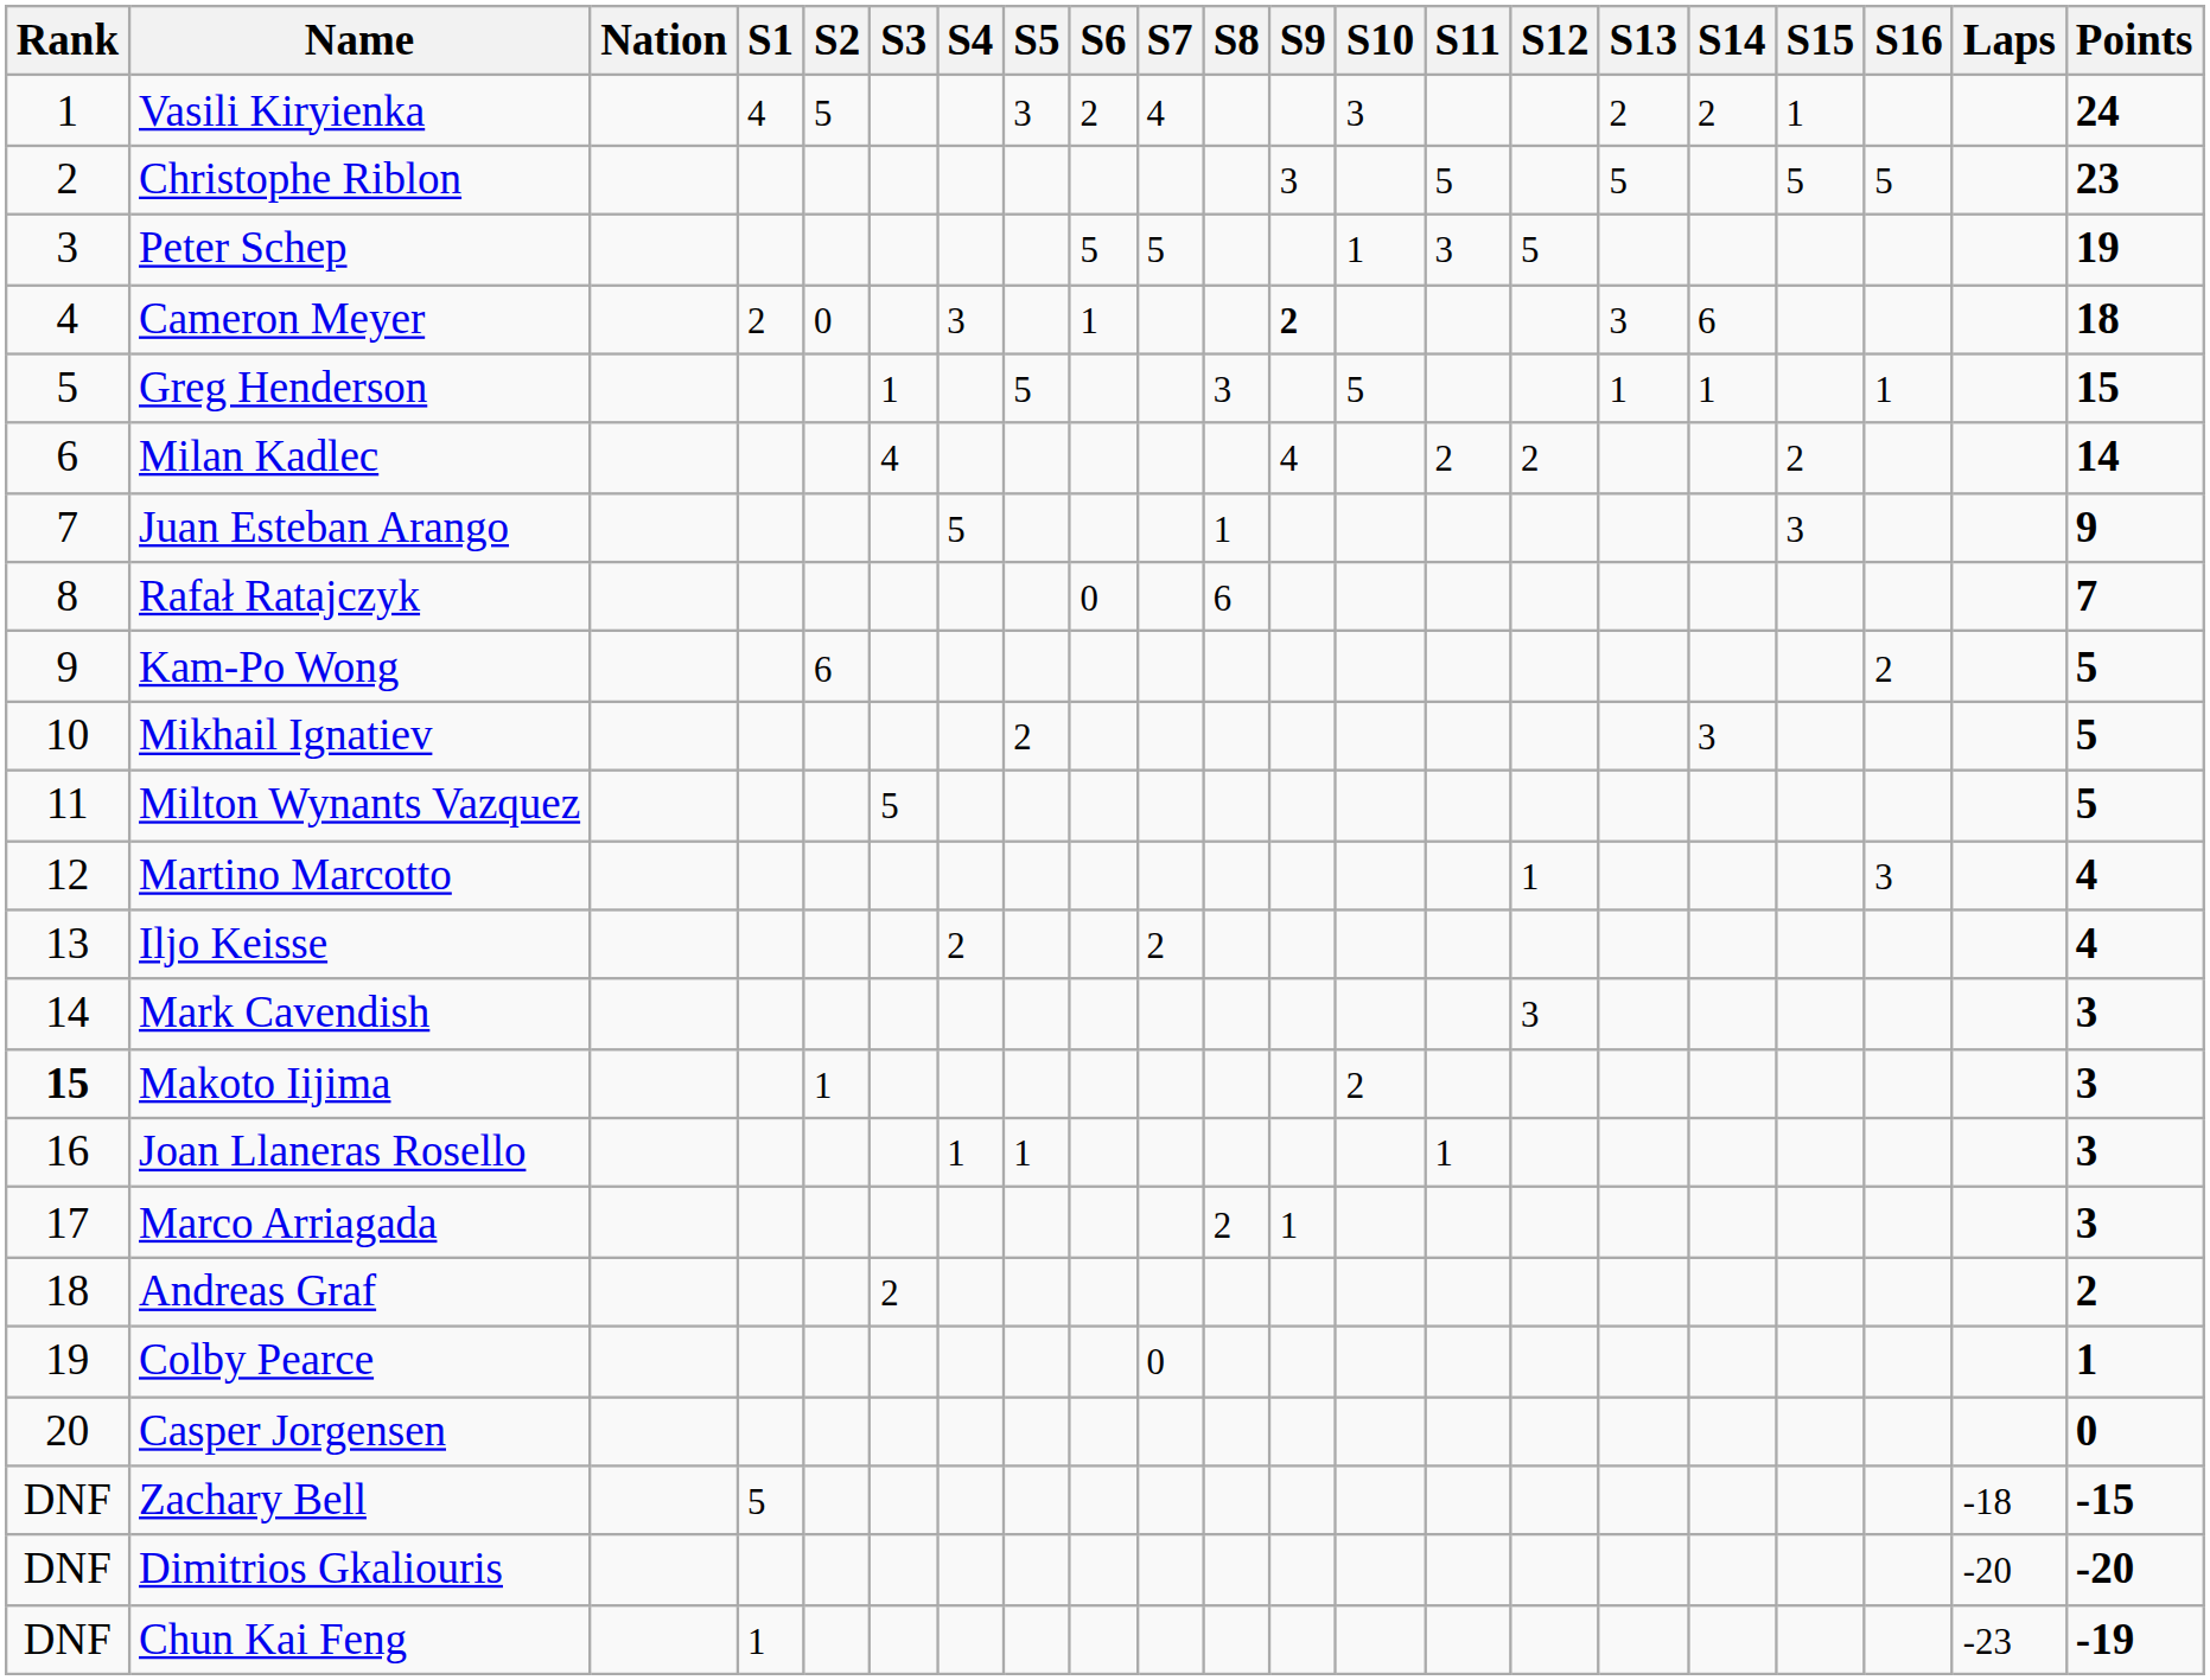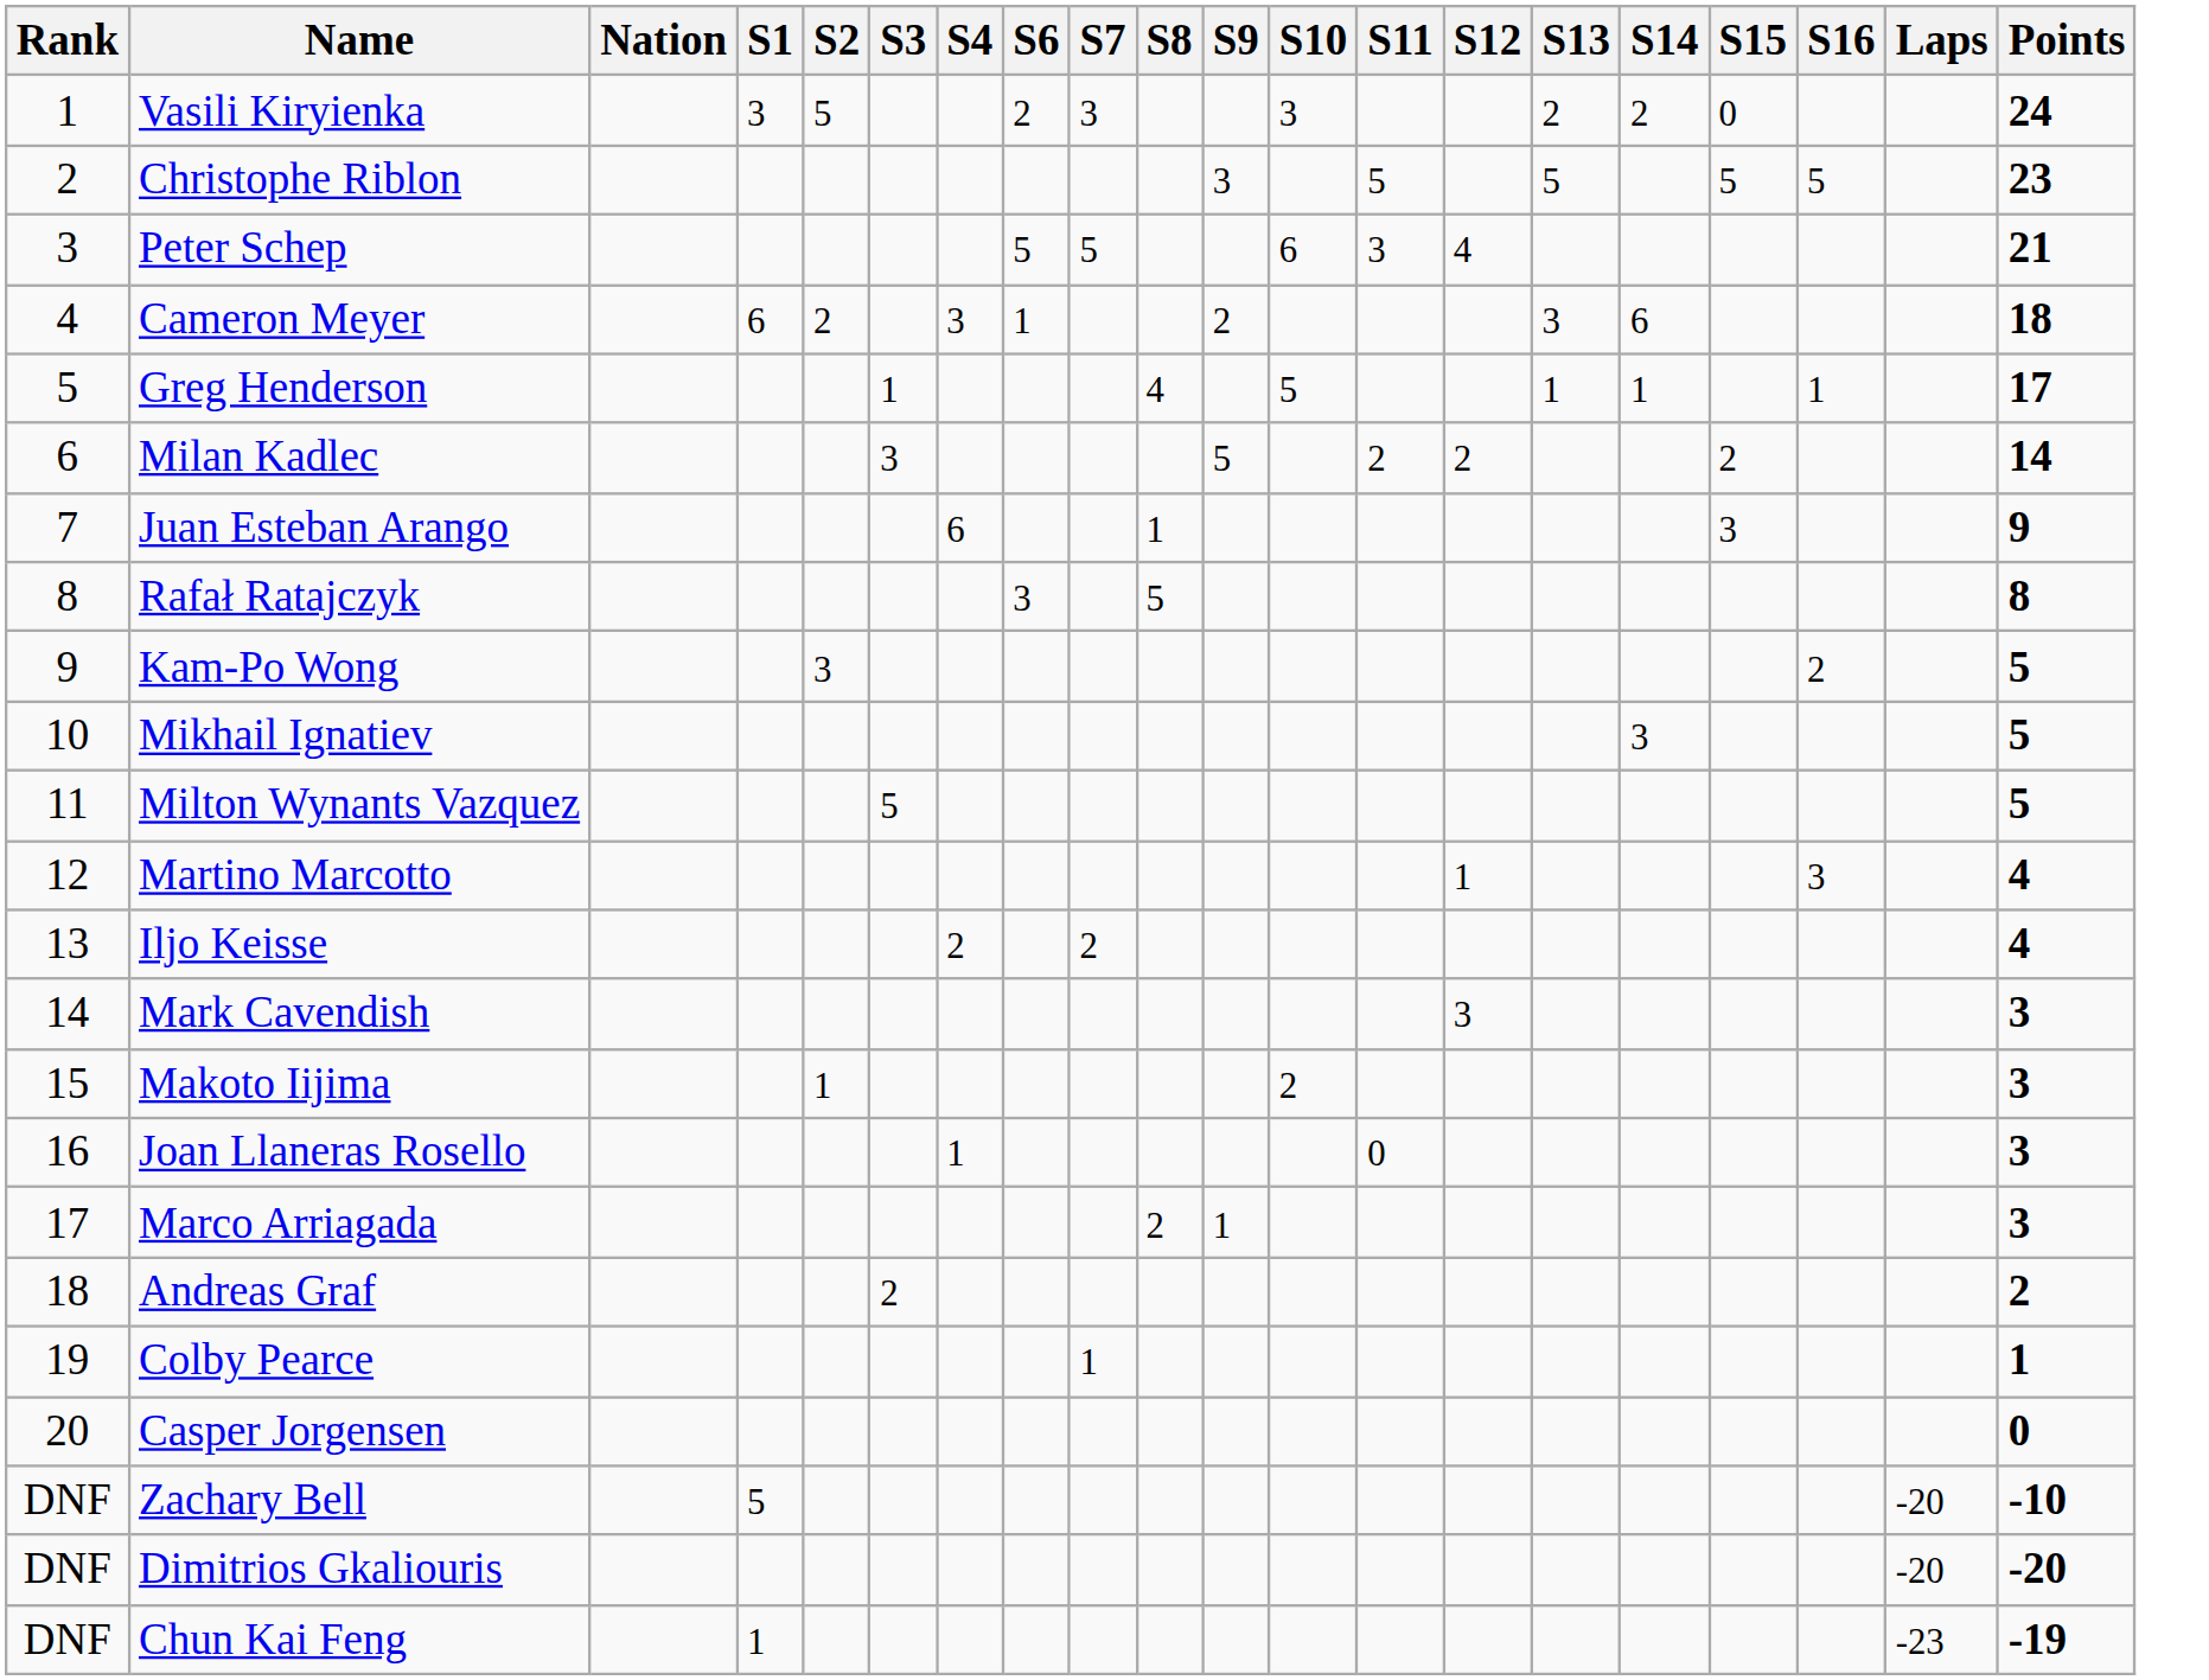- column: S5 | 3 | 5 | 2 | 1
Vasili Kiryienka | S1: 4 -> 3
Vasili Kiryienka | S7: 4 -> 3
Vasili Kiryienka | S15: 1 -> 0
Peter Schep | S10: 1 -> 6
Peter Schep | S12: 5 -> 4
Peter Schep | Points: 19 -> 21
Cameron Meyer | S1: 2 -> 6
Cameron Meyer | S2: 0 -> 2
Cameron Meyer | S9: bold -> normal
Greg Henderson | S8: 3 -> 4
Greg Henderson | Points: 15 -> 17
Milan Kadlec | S3: 4 -> 3
Milan Kadlec | S9: 4 -> 5
Juan Esteban Arango | S4: 5 -> 6
Rafał Ratajczyk | S6: 0 -> 3
Rafał Ratajczyk | S8: 6 -> 5
Rafał Ratajczyk | Points: 7 -> 8
Kam-Po Wong | S2: 6 -> 3
Makoto Iijima | Rank: bold -> normal
Joan Llaneras Rosello | S11: 1 -> 0
Colby Pearce | S7: 0 -> 1
Zachary Bell | Laps: -18 -> -20
Zachary Bell | Points: -15 -> -10
